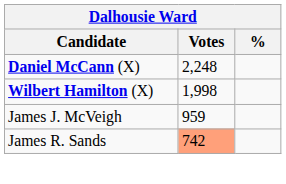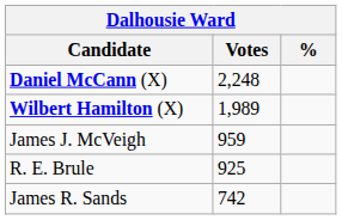Wilbert Hamilton (X) | Votes: 1,998 -> 1,989
+ row: R. E. Brule | 925
James R. Sands | Votes: lightsalmon background -> no background
